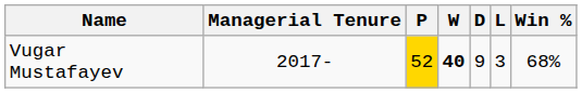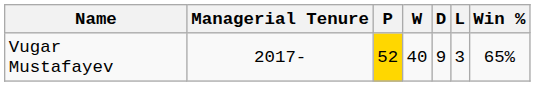Vugar Mustafayev | W: bold -> normal
Vugar Mustafayev | Win %: 68% -> 65%
